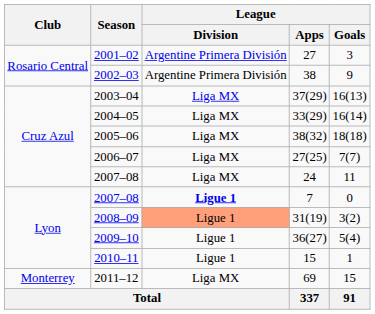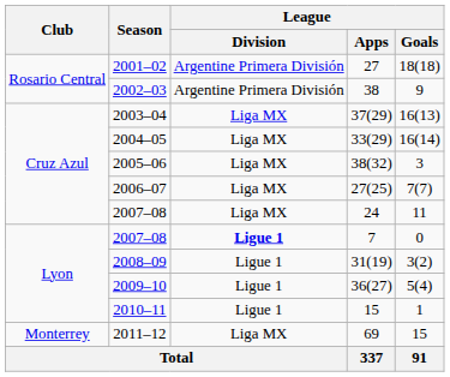27 | League / Goals: 3 -> 18(18)
38(32) | League / Goals: 18(18) -> 3
31(19) | League / Division: lightsalmon background -> no background
